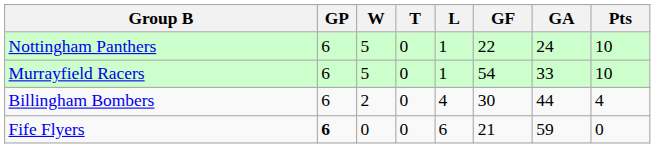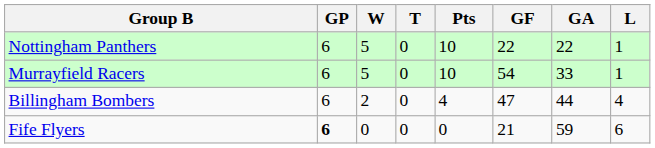columns swapped: L <-> Pts
Nottingham Panthers | GA: 24 -> 22
Billingham Bombers | GF: 30 -> 47
